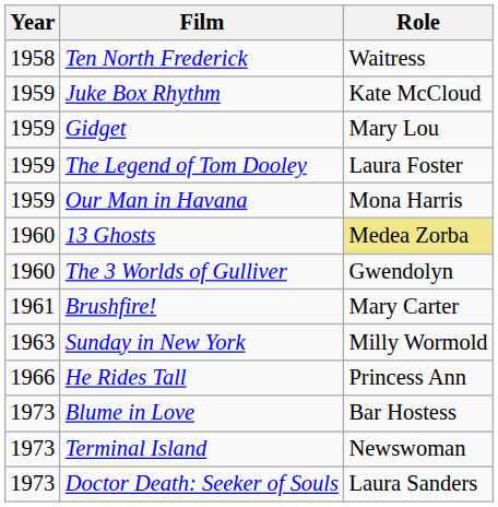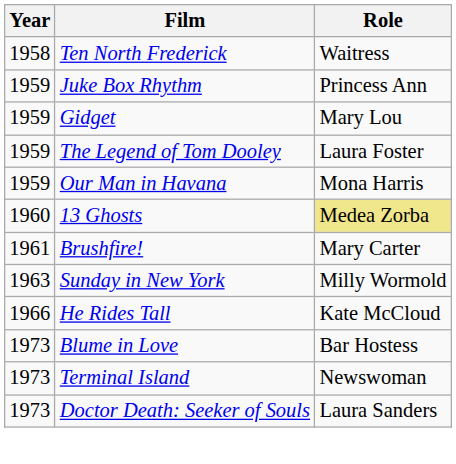Juke Box Rhythm | Role: Kate McCloud -> Princess Ann
- row: 1960 | The 3 Worlds of Gulliver | Gwendolyn
He Rides Tall | Role: Princess Ann -> Kate McCloud
